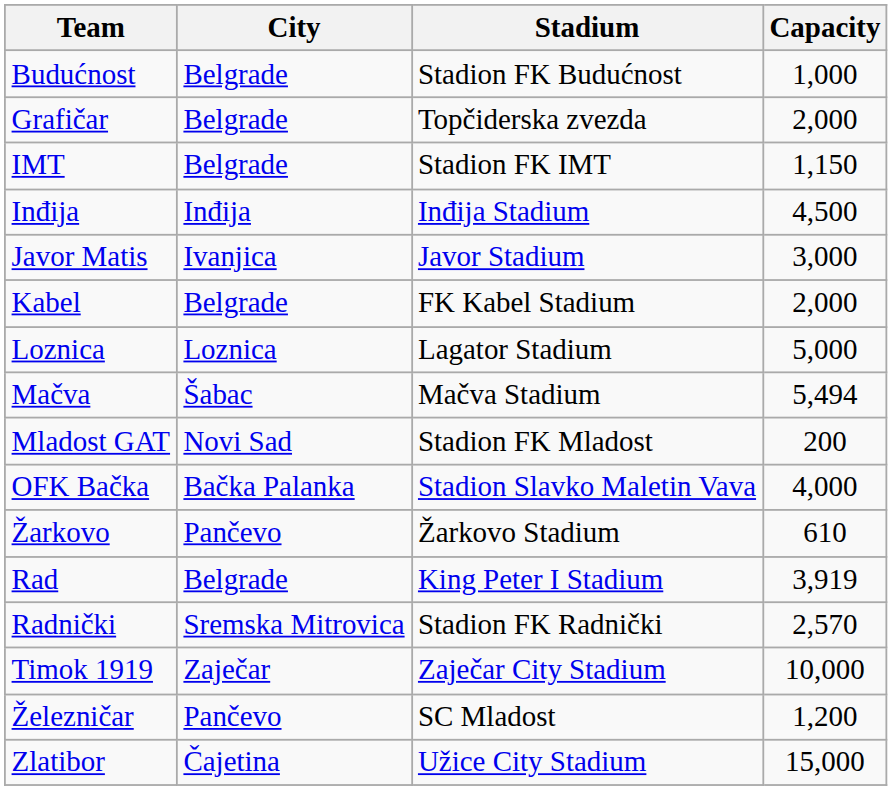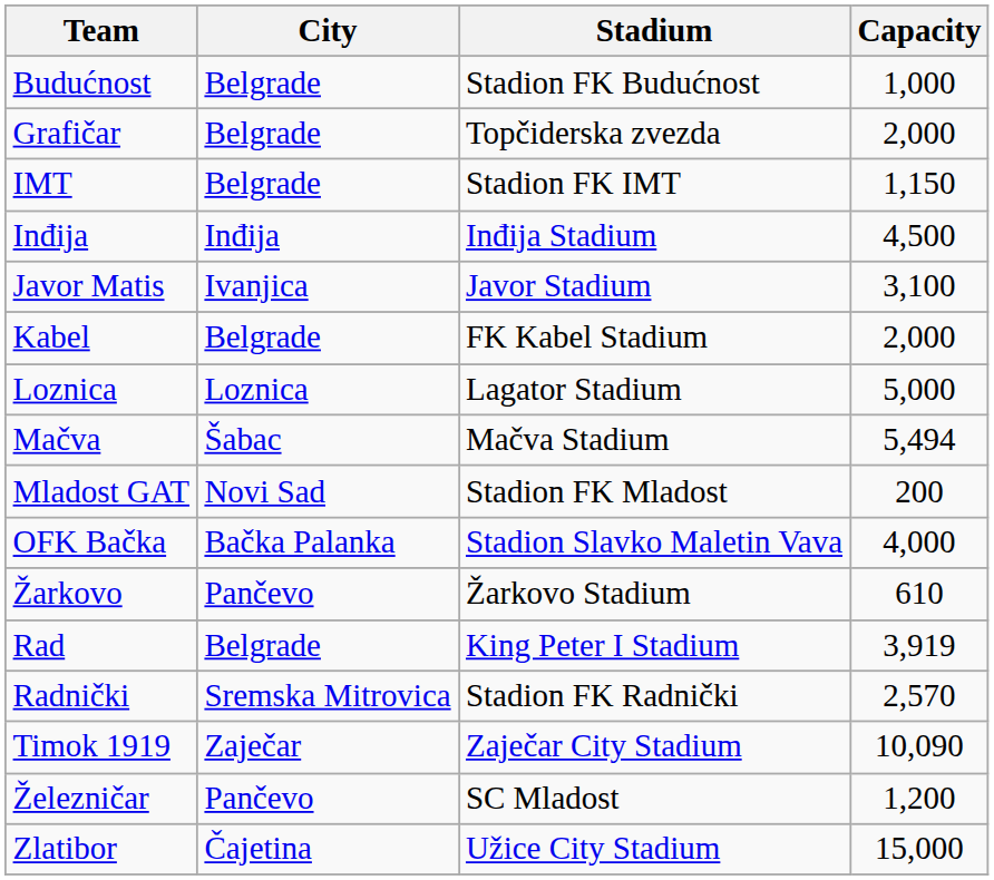Javor Matis | Capacity: 3,000 -> 3,100
Timok 1919 | Capacity: 10,000 -> 10,090
